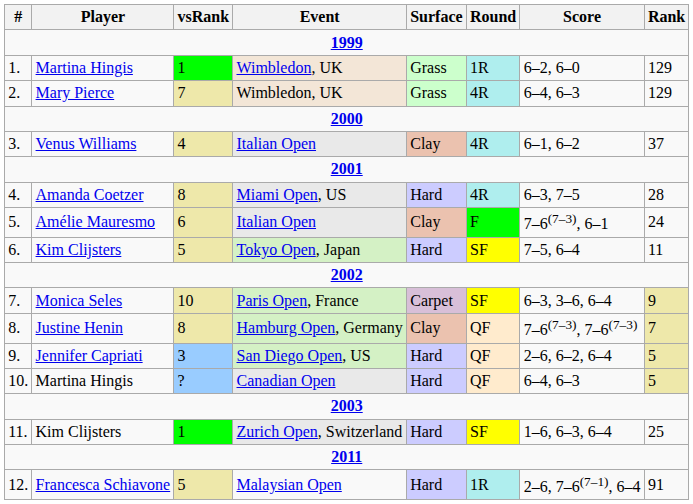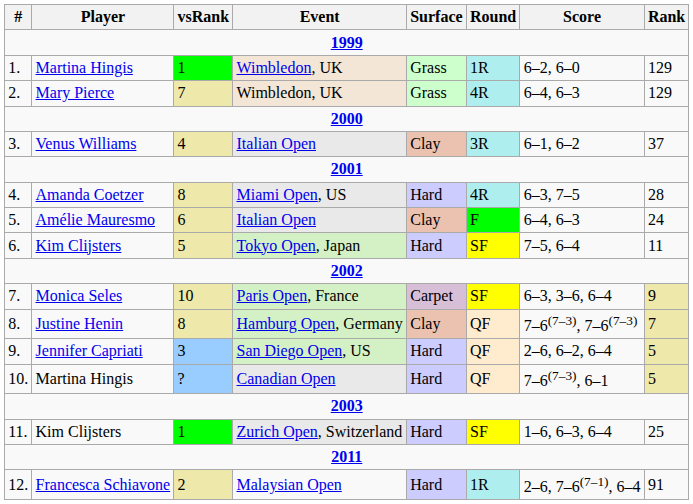3. | Round: 4R -> 3R
5. | Score: 7–6(7–3), 6–1 -> 6–4, 6–3
10. | Score: 6–4, 6–3 -> 7–6(7–3), 6–1
12. | vsRank: 5 -> 2
